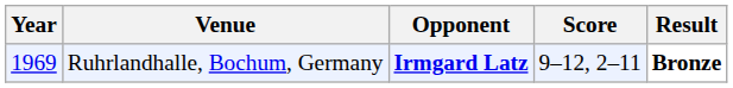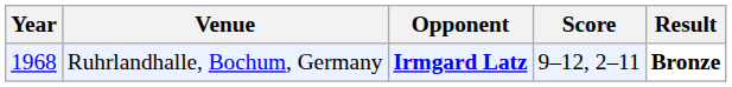Ruhrlandhalle, Bochum, Germany | Year: 1969 -> 1968
